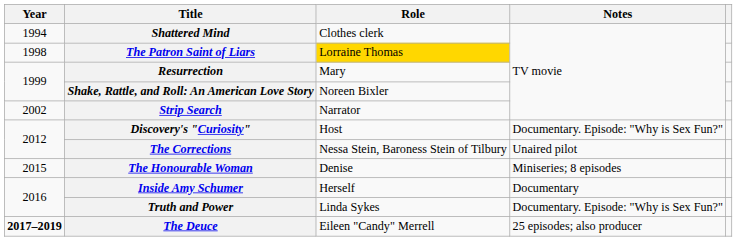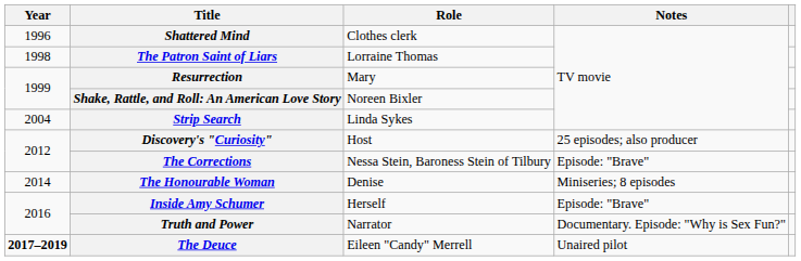Shattered Mind | Year: 1994 -> 1996
The Patron Saint of Liars | Role: gold background -> no background
Strip Search | Year: 2002 -> 2004
Strip Search | Role: Narrator -> Linda Sykes
Discovery's "Curiosity" | Notes: Documentary. Episode: "Why is Sex Fun?" -> 25 episodes; also producer
The Corrections | Notes: Unaired pilot -> Episode: "Brave"
The Honourable Woman | Year: 2015 -> 2014
Inside Amy Schumer | Notes: Documentary -> Episode: "Brave"
Truth and Power | Role: Linda Sykes -> Narrator
The Deuce | Notes: 25 episodes; also producer -> Unaired pilot
